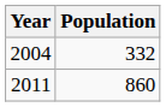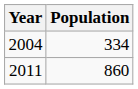2004 | Population: 332 -> 334
